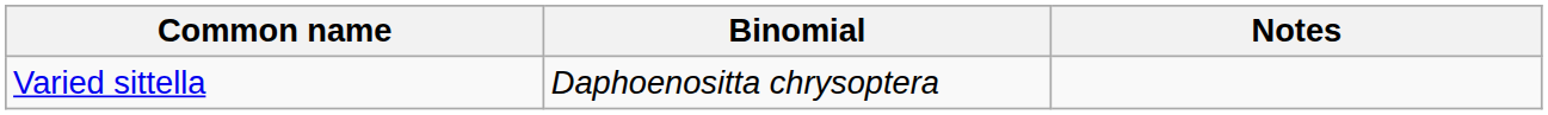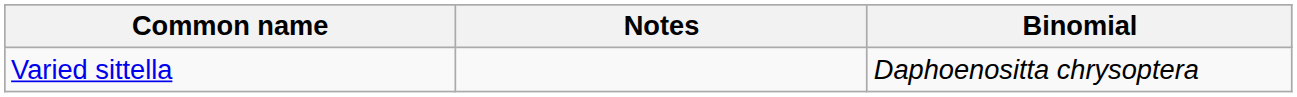columns swapped: Binomial <-> Notes
